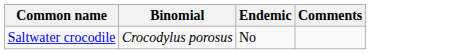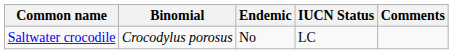+ column: IUCN Status | LC
